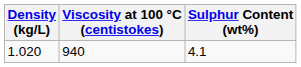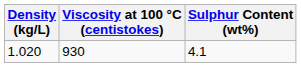1.020 | Viscosity at 100 °C (centistokes): 940 -> 930
